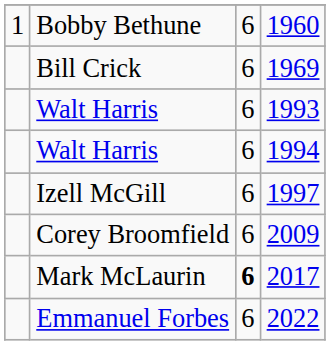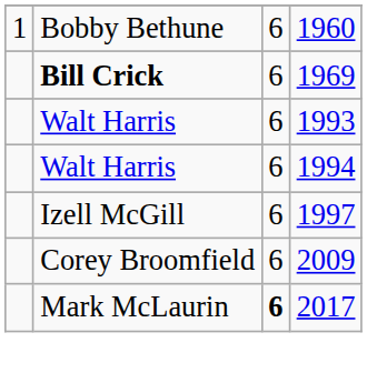1969 | column 2: normal -> bold
- row: Emmanuel Forbes | 6 | 2022
